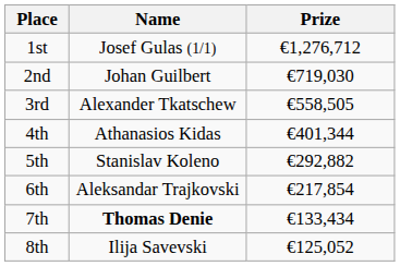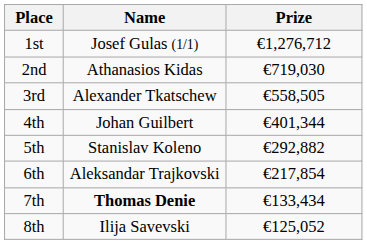2nd | Name: Johan Guilbert -> Athanasios Kidas
4th | Name: Athanasios Kidas -> Johan Guilbert
